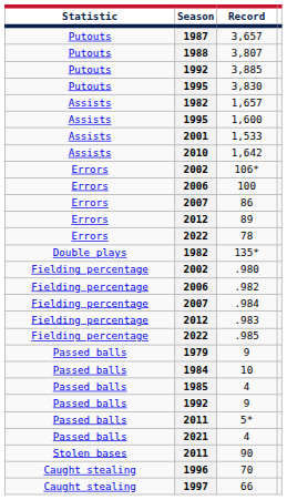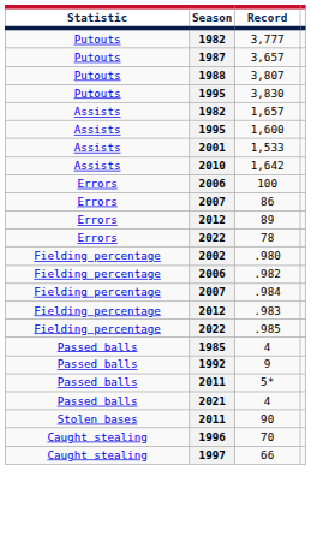+ row: Putouts | 1982 | 3,777
- row: Putouts | 1992 | 3,885
- row: Errors | 2002 | 106*
- row: Double plays | 1982 | 135*
- row: Passed balls | 1979 | 9
- row: Passed balls | 1984 | 10
